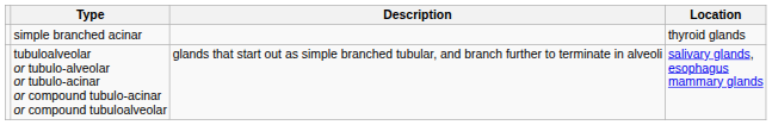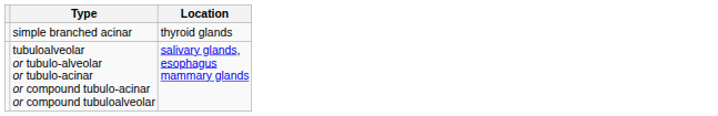- column: Description | glands that start out as simple branched tubular, and branch further to terminate in alveoli
